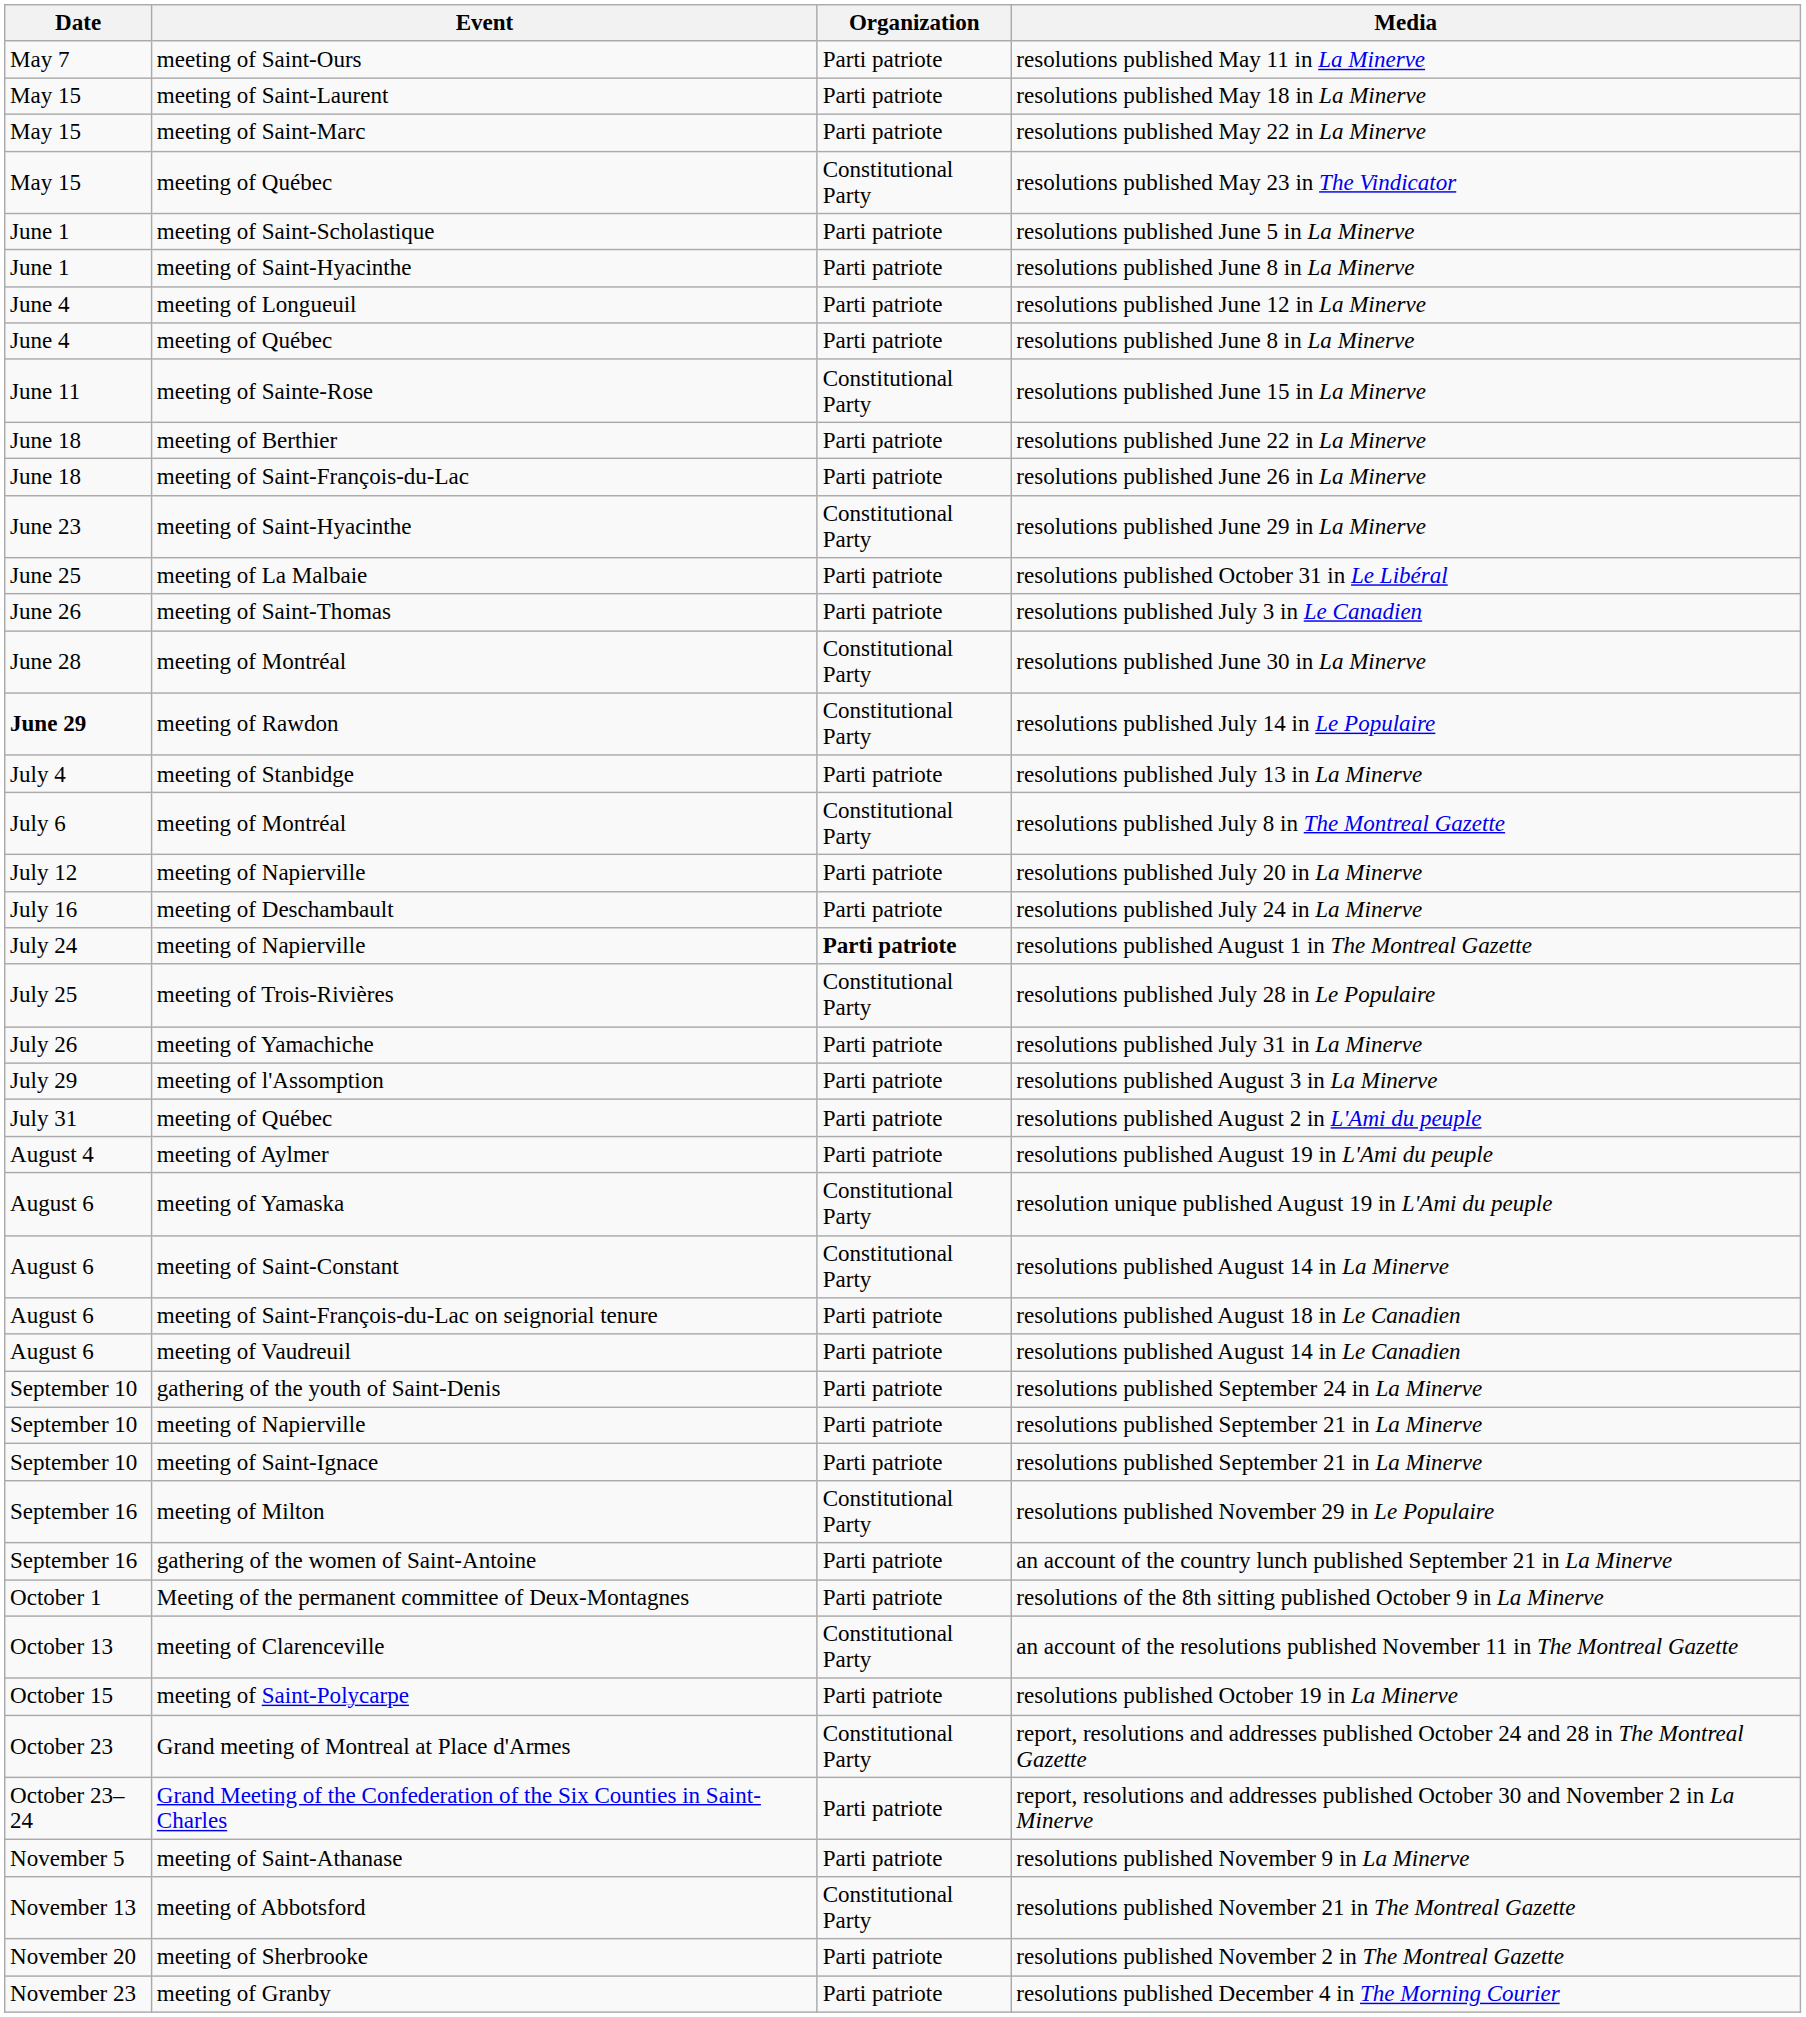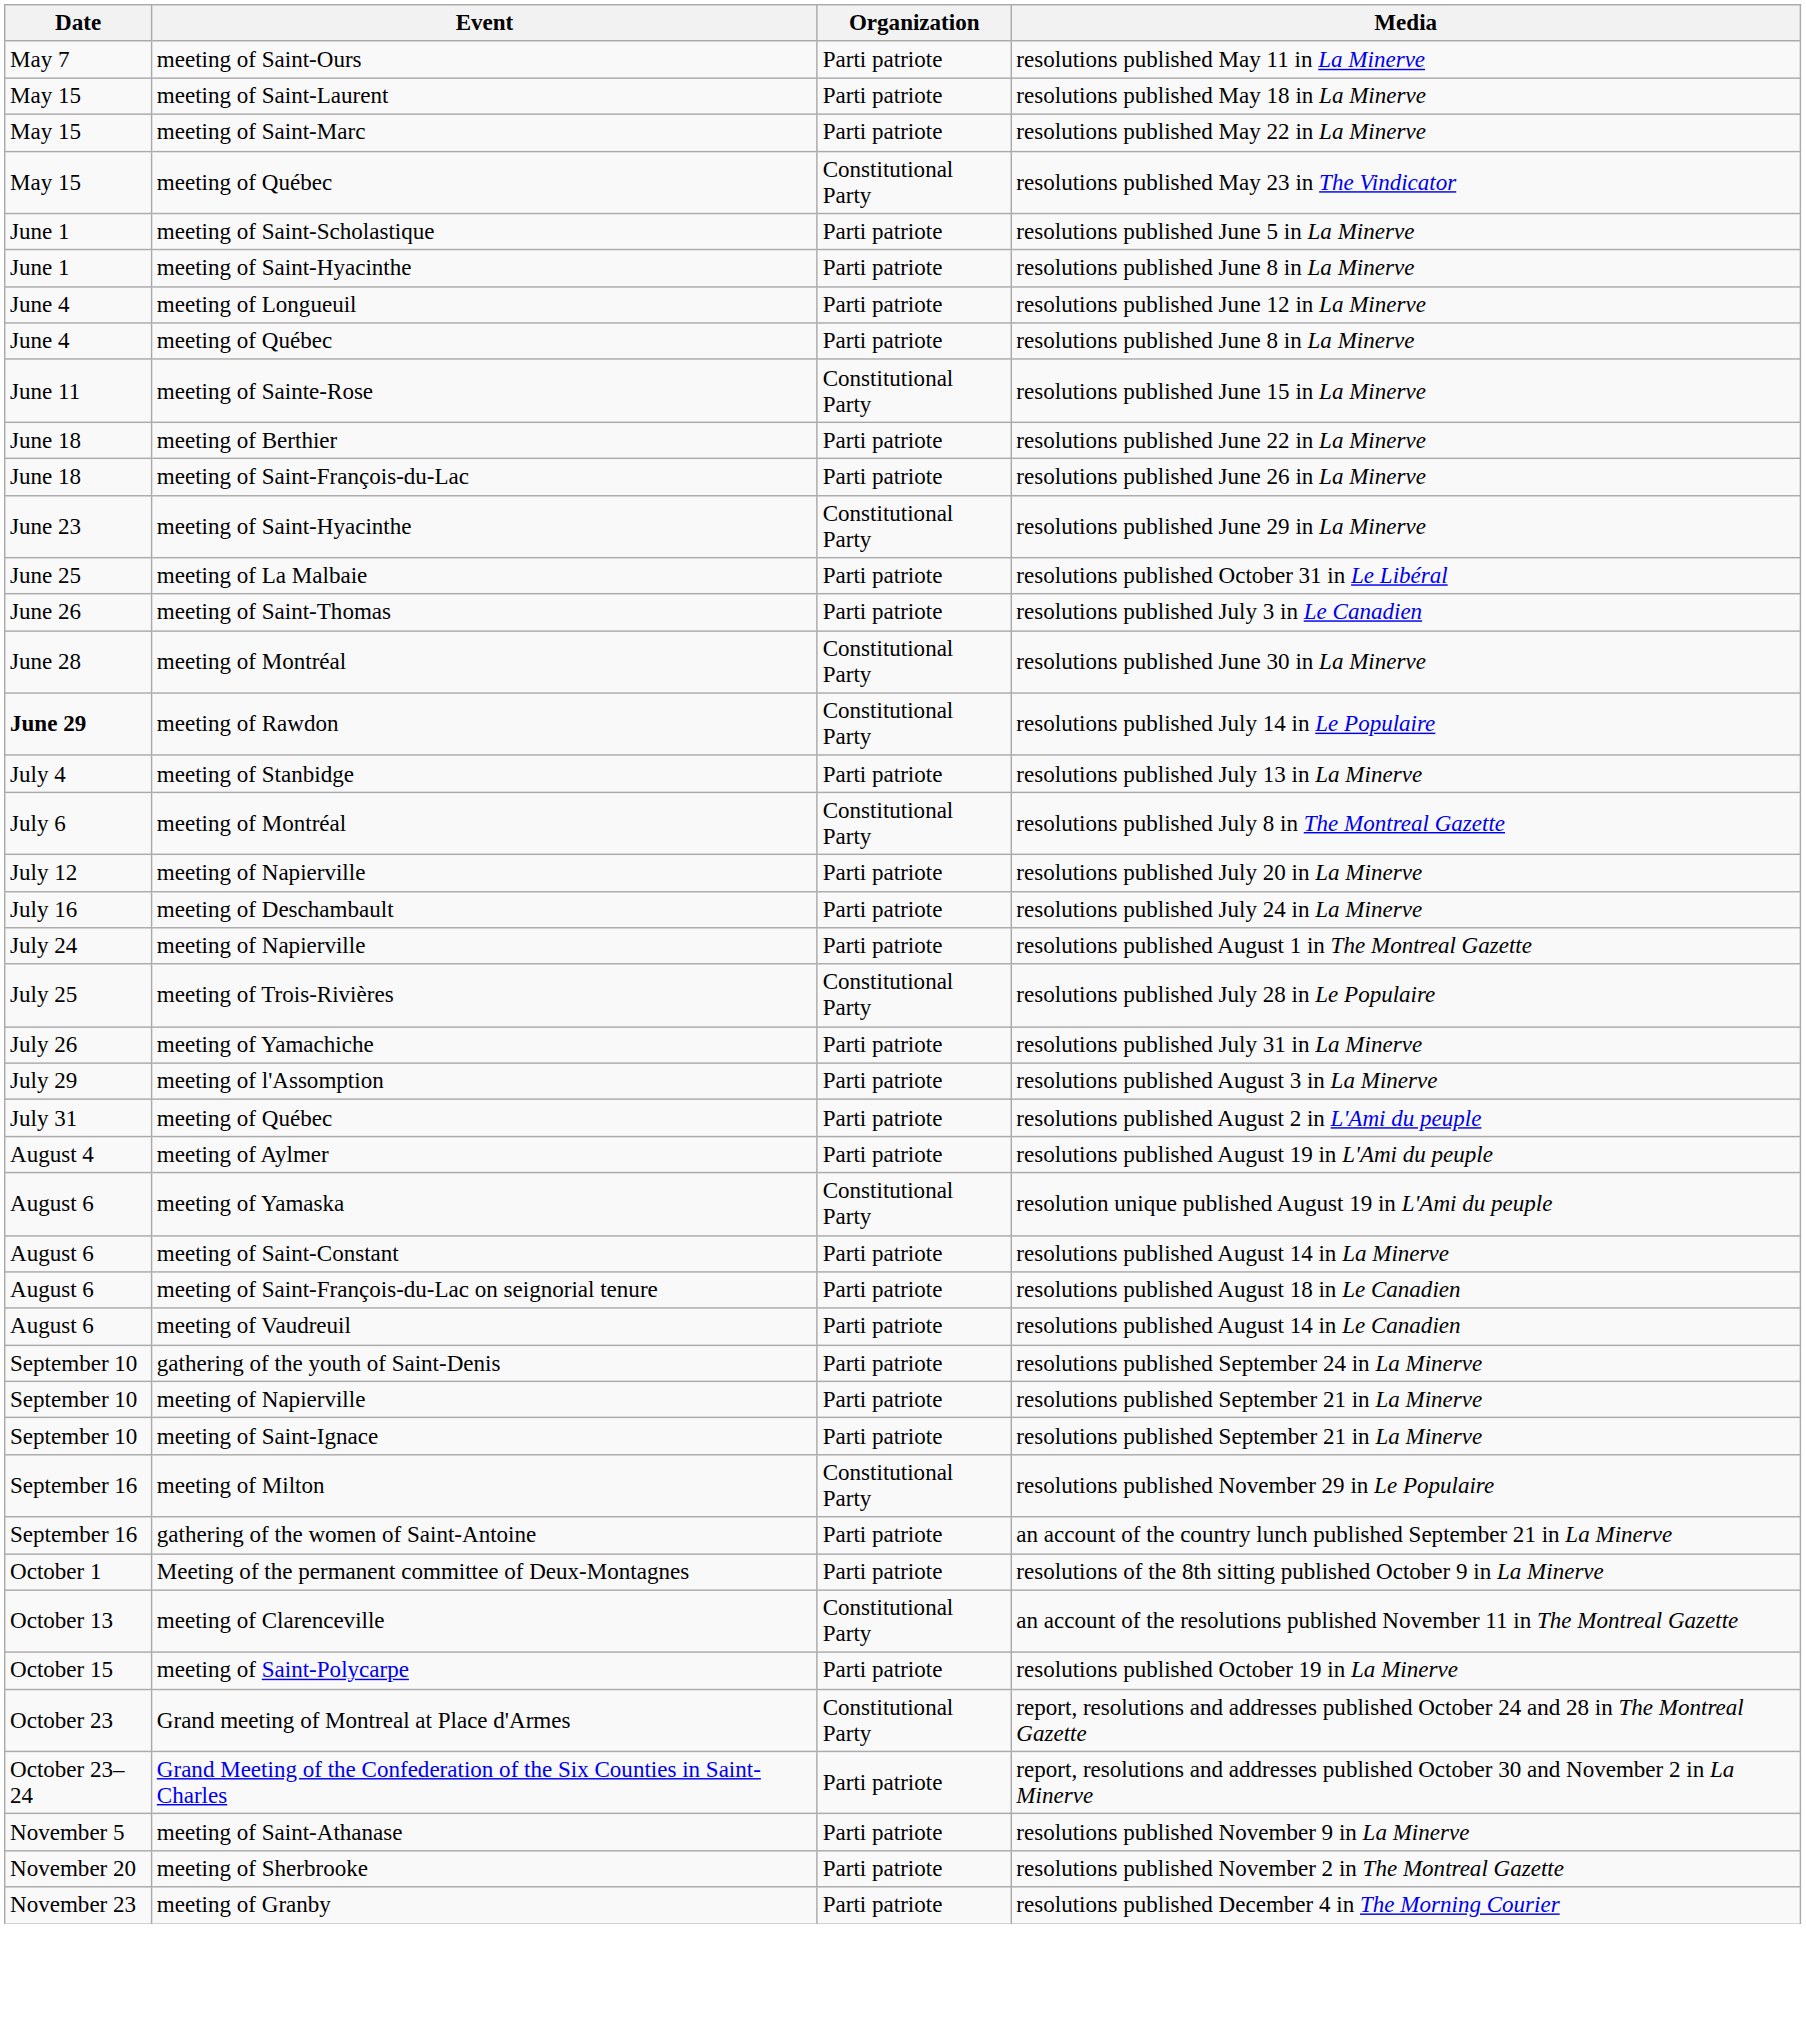resolutions published August 1 in The Montreal Gazette | Organization: bold -> normal
resolutions published August 14 in La Minerve | Organization: Constitutional Party -> Parti patriote
- row: November 13 | meeting of Abbotsford | Constitutional Party | resolutions published November 21 in The Montreal Gazette
